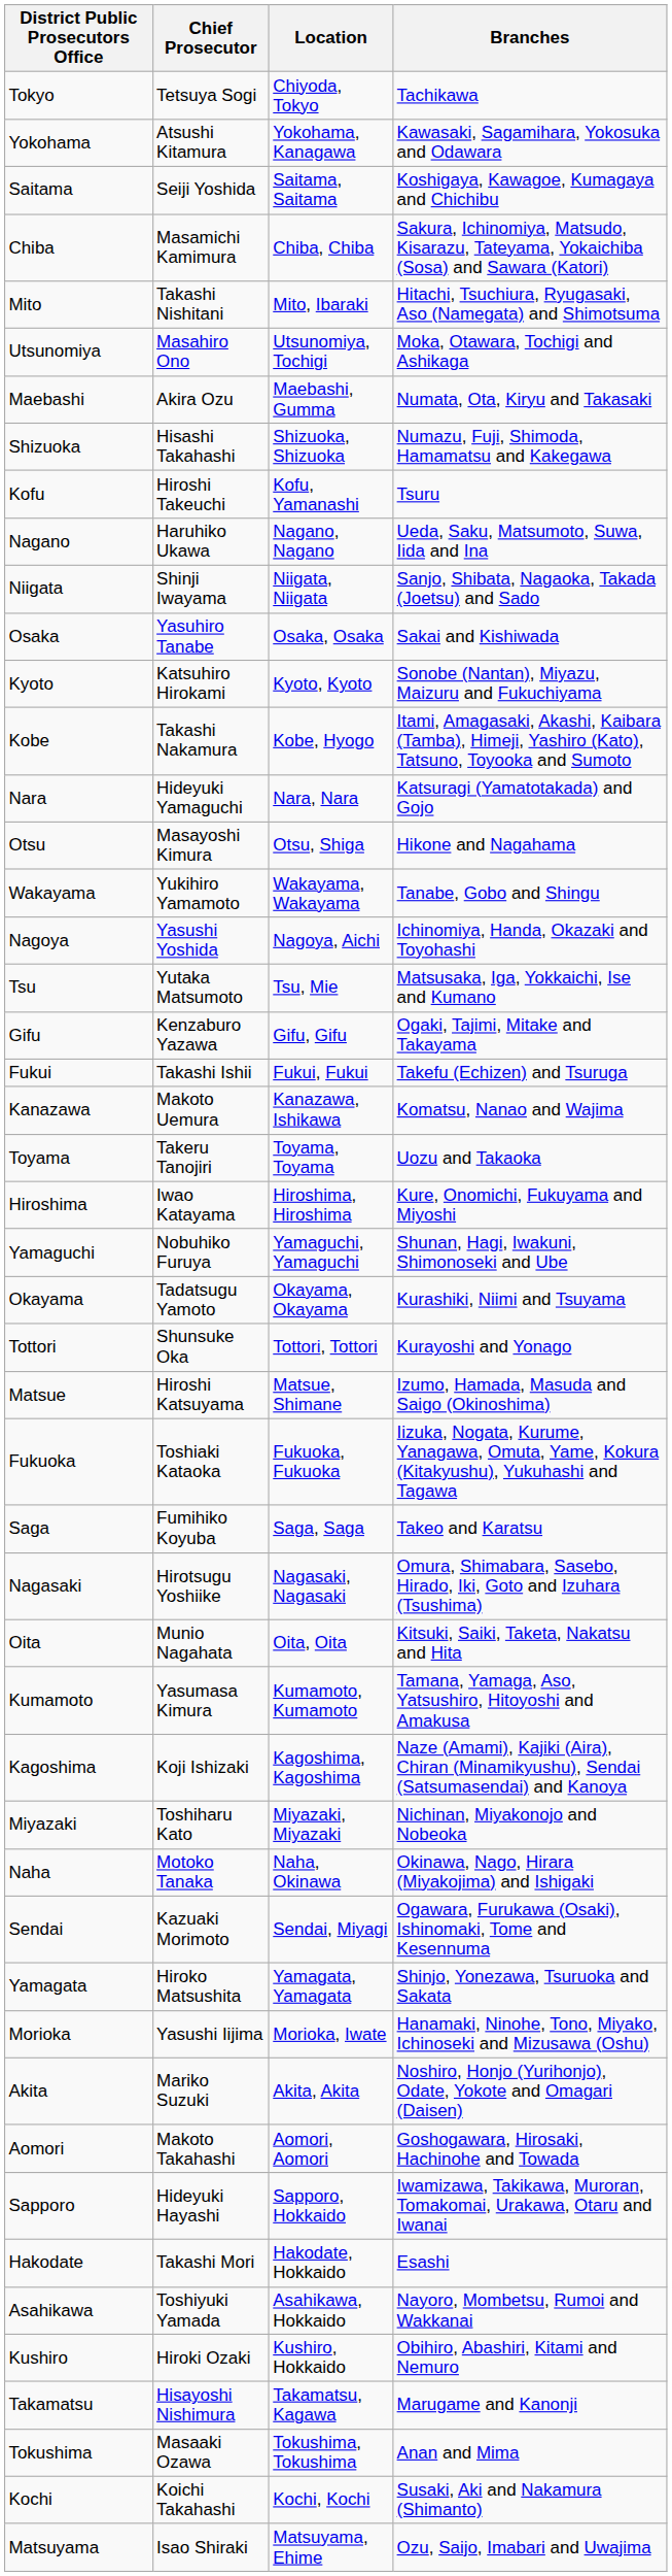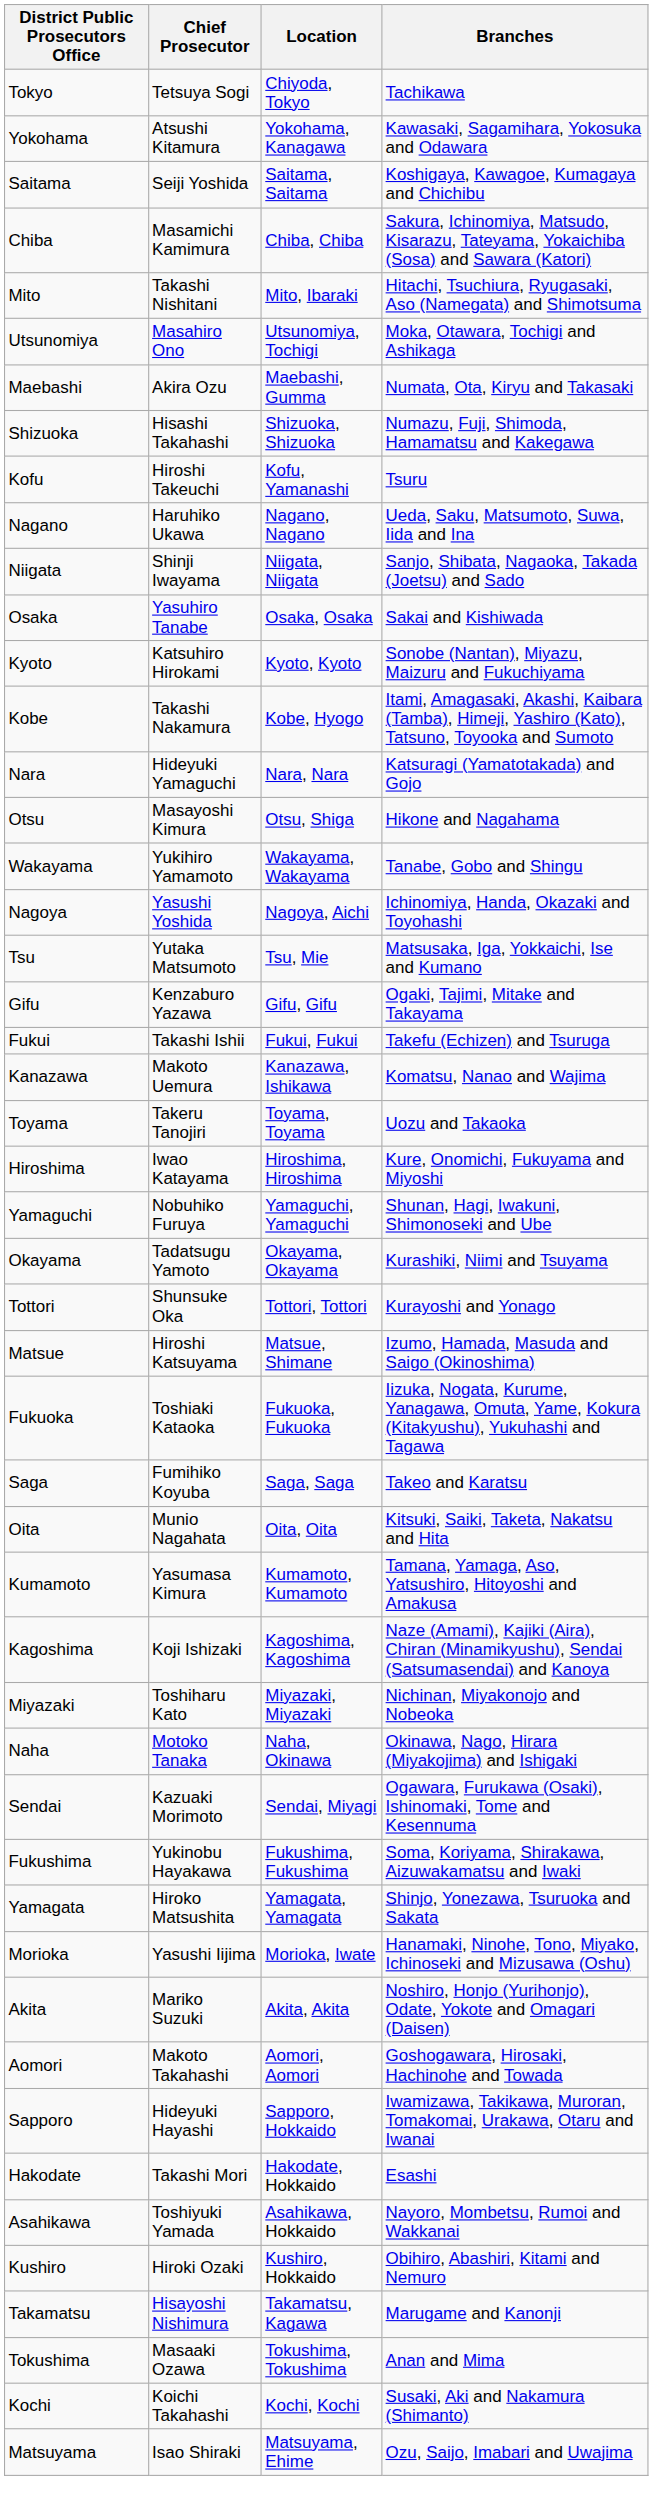- row: Nagasaki | Hirotsugu Yoshiike | Nagasaki, Nagasaki | Omura, Shimabara, Sasebo, Hirado, Iki, Goto and Izuhara (Tsushima)
+ row: Fukushima | Yukinobu Hayakawa | Fukushima, Fukushima | Soma, Koriyama, Shirakawa, Aizuwakamatsu and Iwaki
